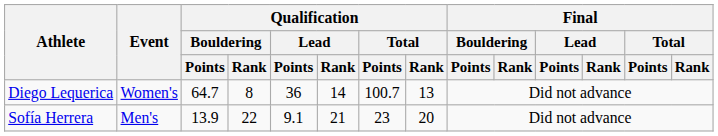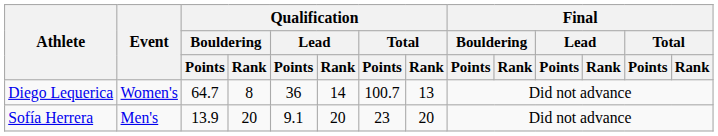Sofía Herrera | Qualification / Bouldering / Rank: 22 -> 20
Sofía Herrera | Qualification / Lead / Rank: 21 -> 20
